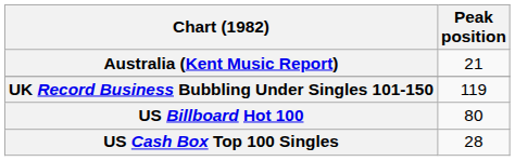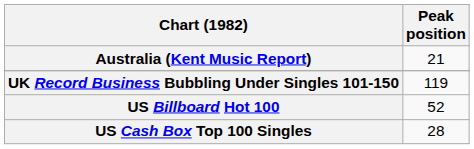US Billboard Hot 100 | Peak position: 80 -> 52
